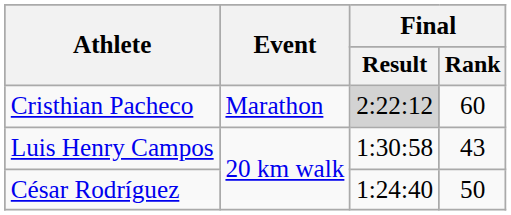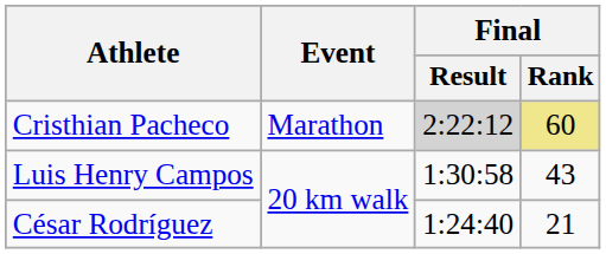Cristhian Pacheco | Final / Rank: no background -> khaki background
César Rodríguez | Final / Rank: 50 -> 21
